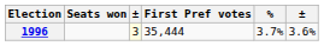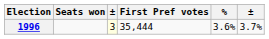1996 | %: 3.7% -> 3.6%
1996 | column 6: 3.6% -> 3.7%
